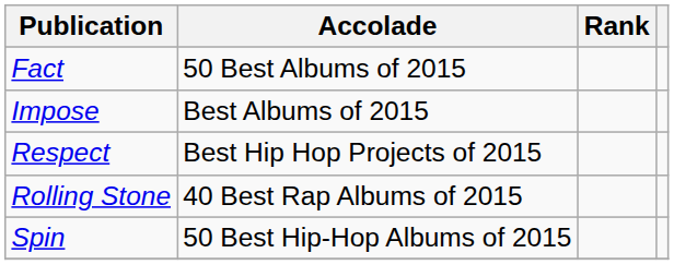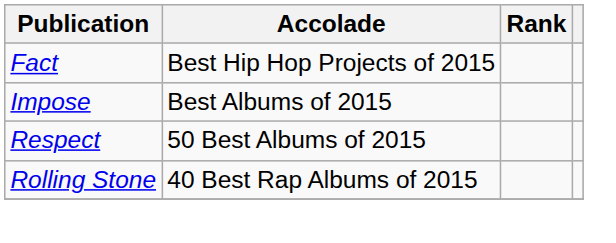Fact | Accolade: 50 Best Albums of 2015 -> Best Hip Hop Projects of 2015
Respect | Accolade: Best Hip Hop Projects of 2015 -> 50 Best Albums of 2015
- row: Spin | 50 Best Hip-Hop Albums of 2015
